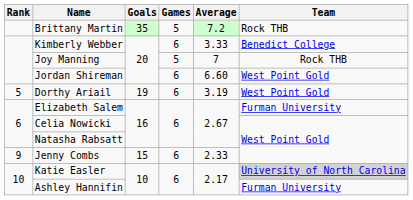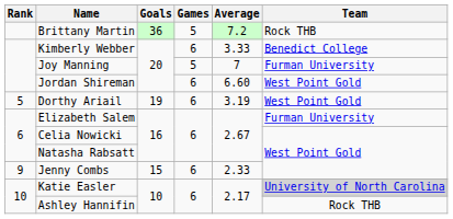Brittany Martin | Goals: 35 -> 36
Joy Manning | Team: Rock THB -> Furman University
Ashley Hannifin | Team: Furman University -> Rock THB
